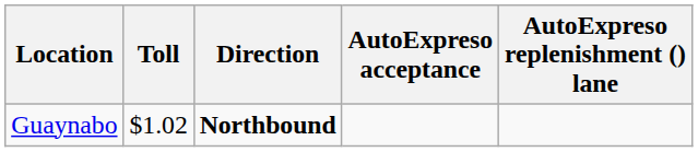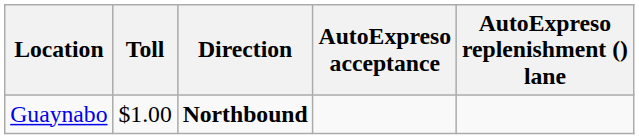Guaynabo | Toll: $1.02 -> $1.00
